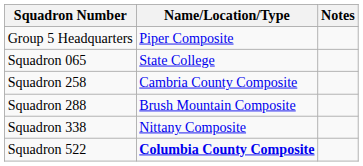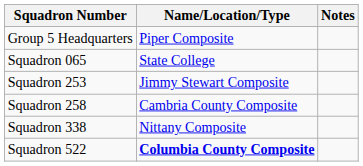+ row: Squadron 253 | Jimmy Stewart Composite
- row: Squadron 288 | Brush Mountain Composite
